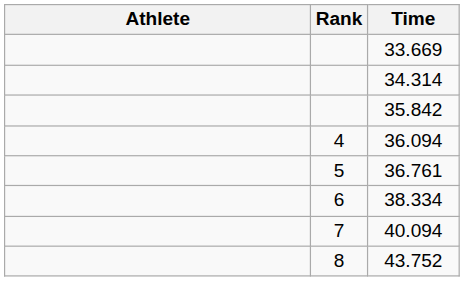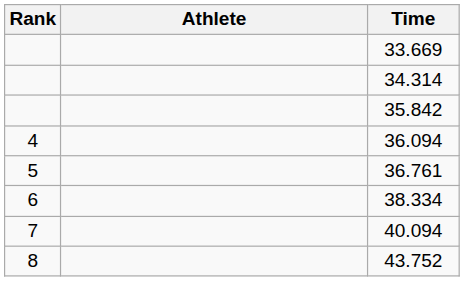columns swapped: Rank <-> Athlete
